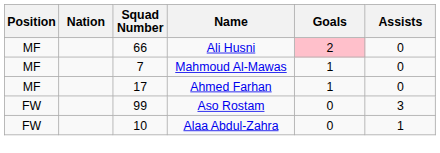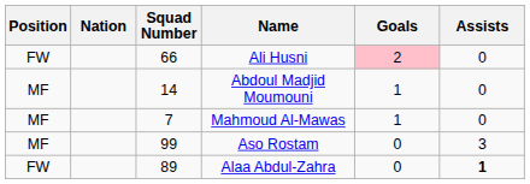Ali Husni | Position: MF -> FW
+ row: MF | 14 | Abdoul Madjid Moumouni | 1 | 0
- row: MF | 17 | Ahmed Farhan | 1 | 0
Aso Rostam | Position: FW -> MF
Alaa Abdul-Zahra | Squad Number: 10 -> 89
Alaa Abdul-Zahra | Assists: normal -> bold
